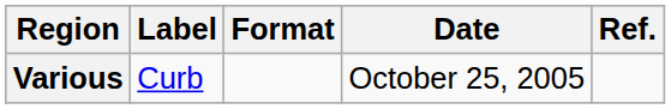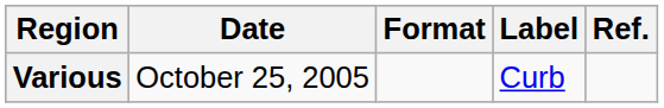columns swapped: Date <-> Label
